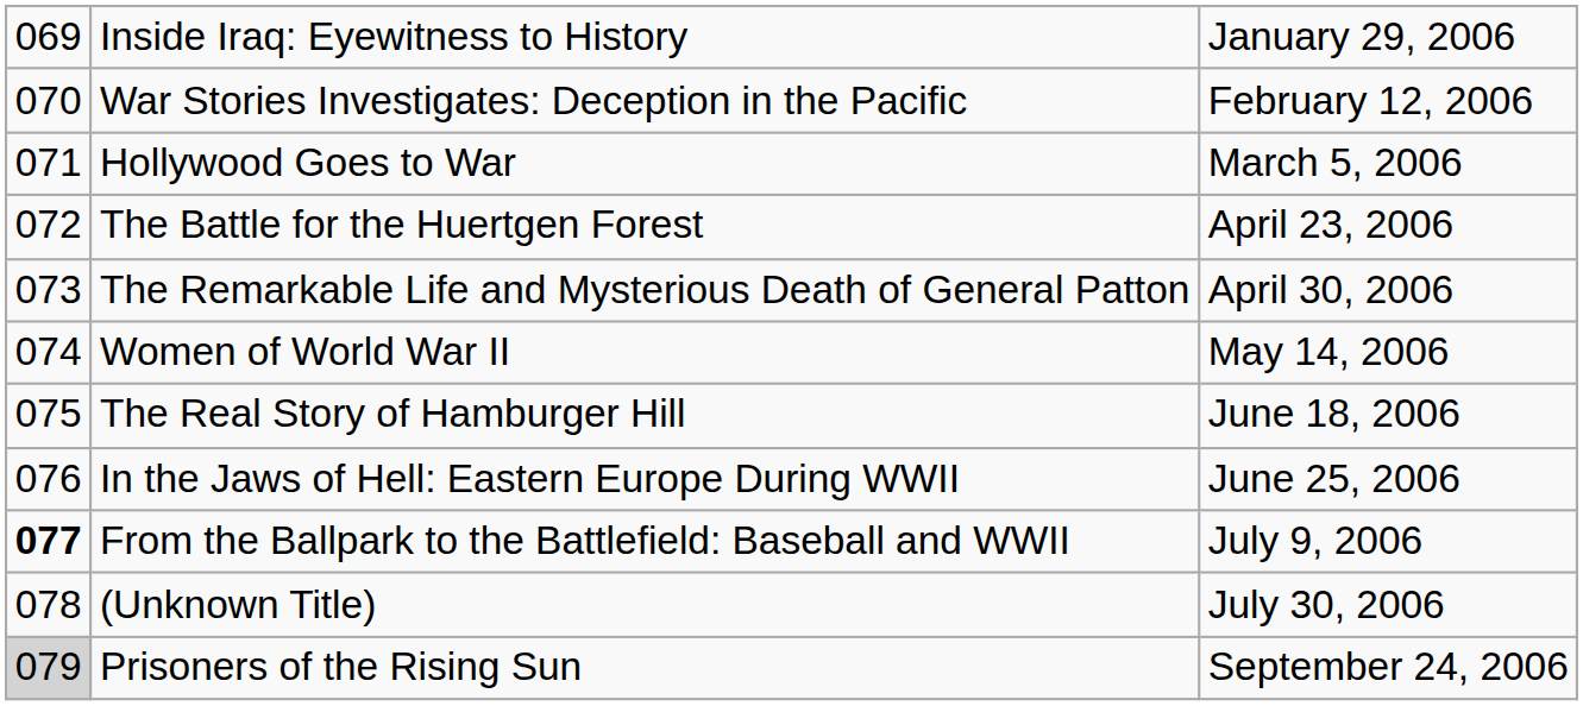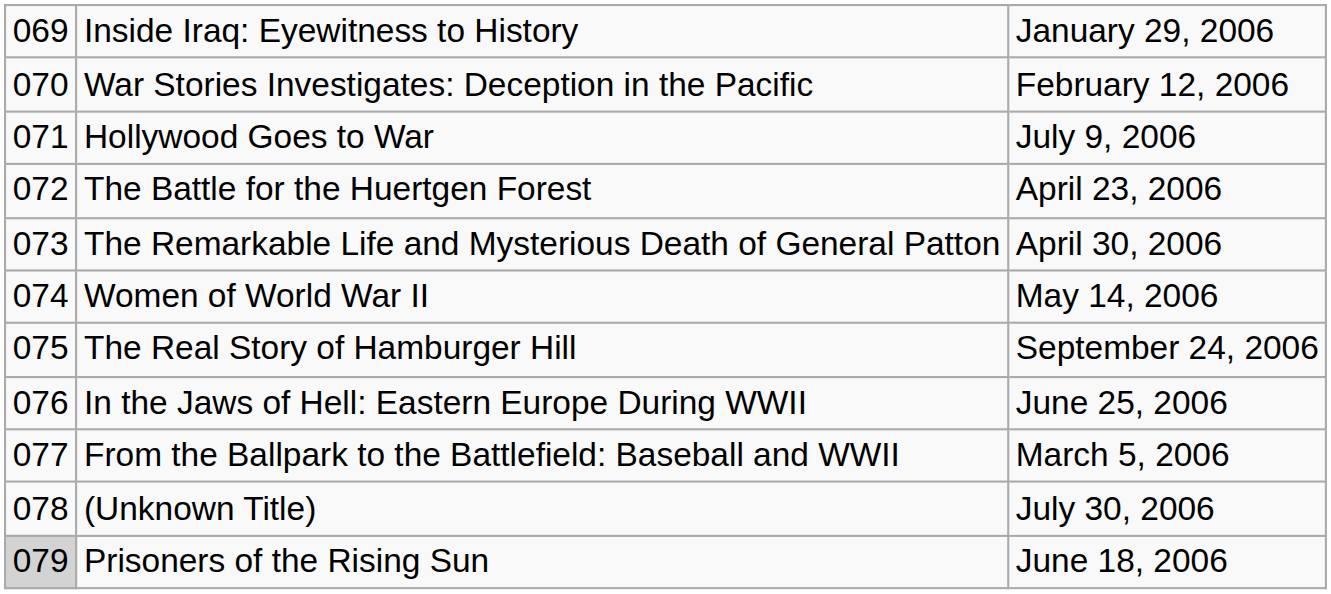Hollywood Goes to War | column 3: March 5, 2006 -> July 9, 2006
The Real Story of Hamburger Hill | column 3: June 18, 2006 -> September 24, 2006
From the Ballpark to the Battlefield: Baseball and WWII | column 1: bold -> normal
From the Ballpark to the Battlefield: Baseball and WWII | column 3: July 9, 2006 -> March 5, 2006
Prisoners of the Rising Sun | column 3: September 24, 2006 -> June 18, 2006
